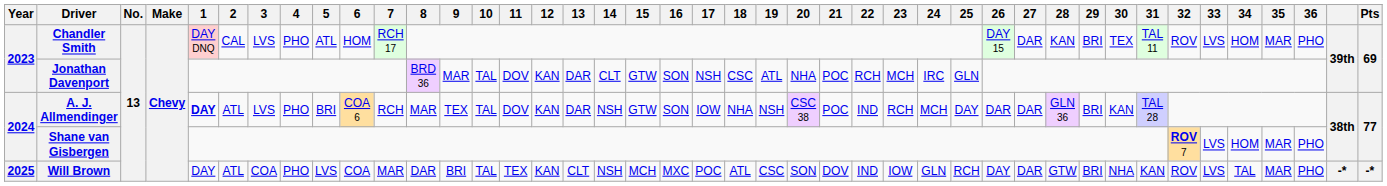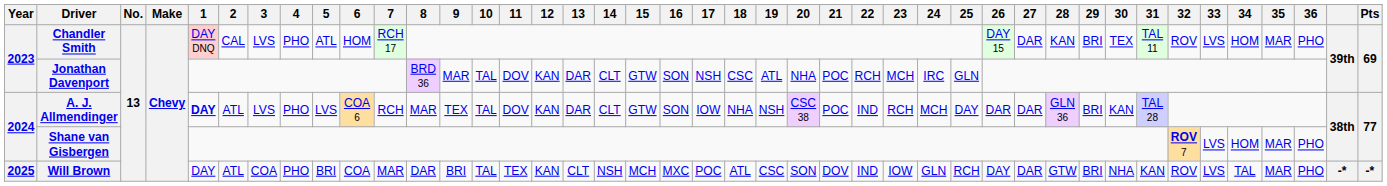A. J. Allmendinger | 5: BRI -> LVS
A. J. Allmendinger | 14: NSH -> CLT
Will Brown | 5: LVS -> BRI
